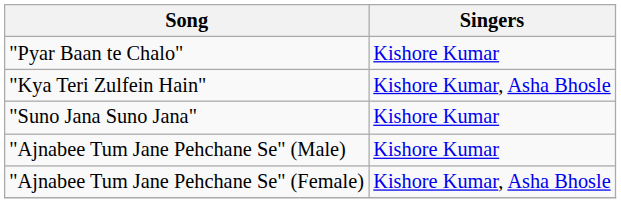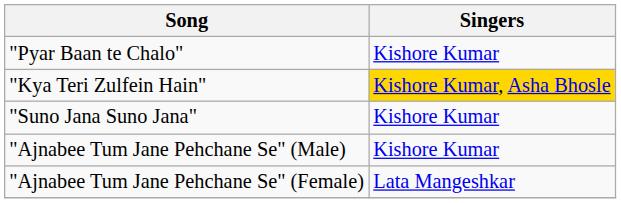"Kya Teri Zulfein Hain" | Singers: no background -> gold background
"Ajnabee Tum Jane Pehchane Se" (Female) | Singers: Kishore Kumar, Asha Bhosle -> Lata Mangeshkar
